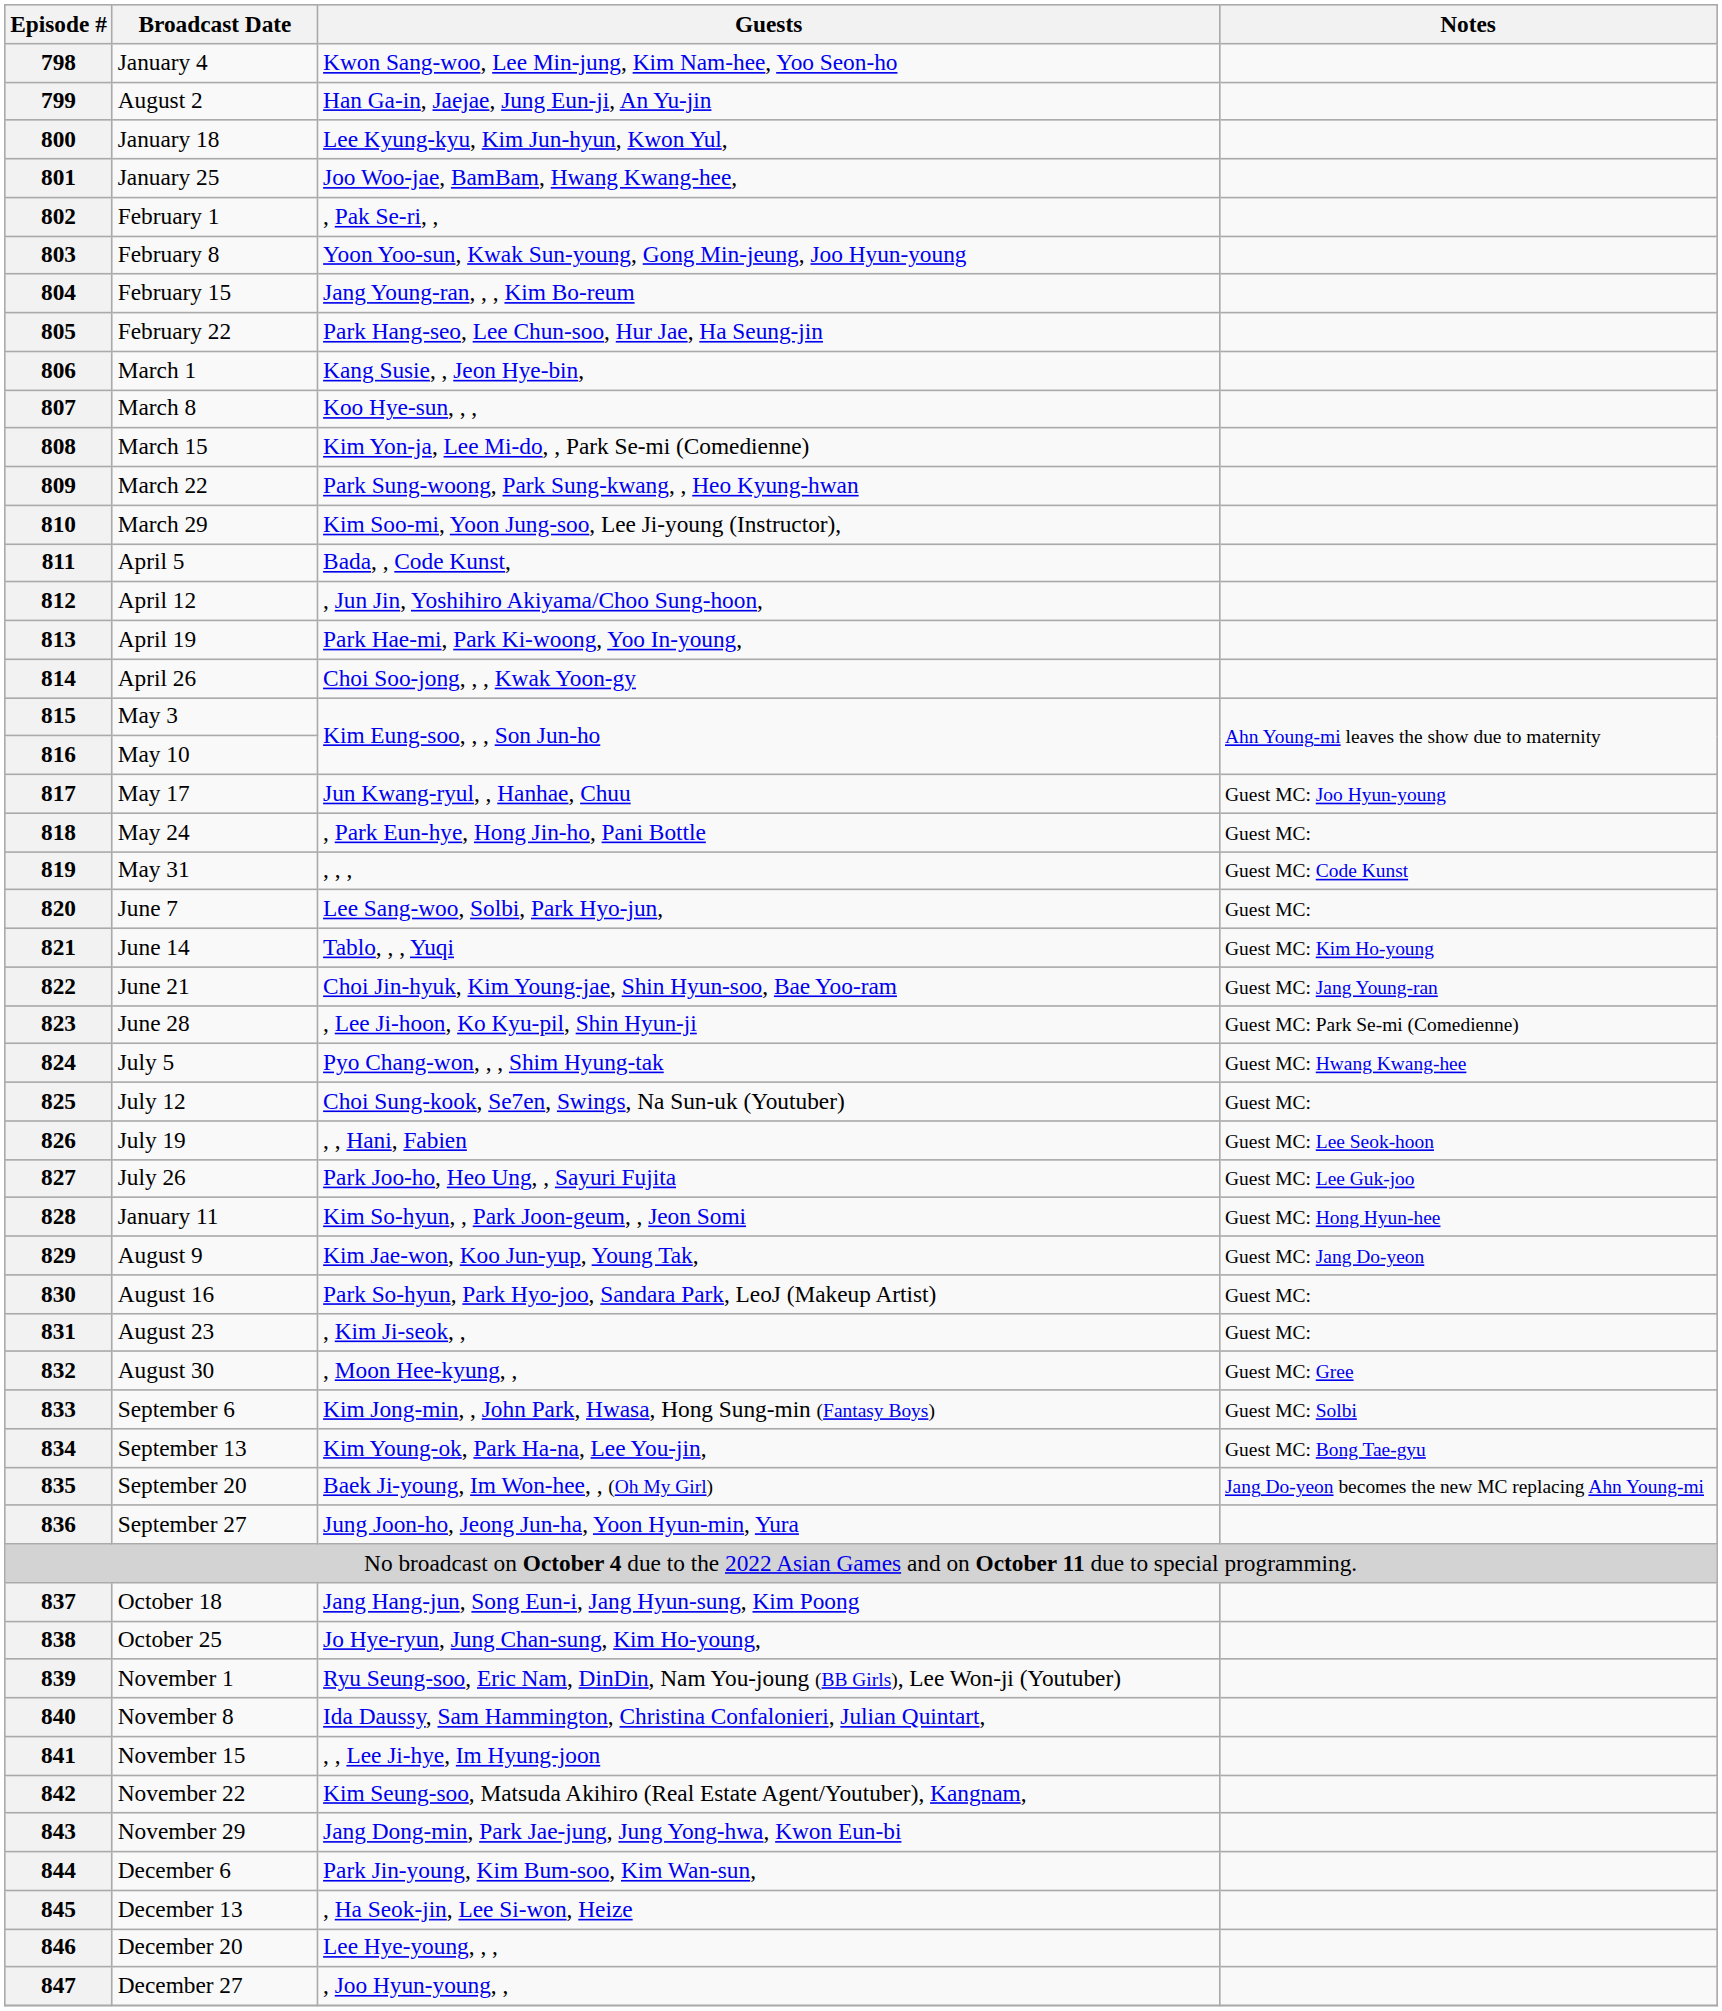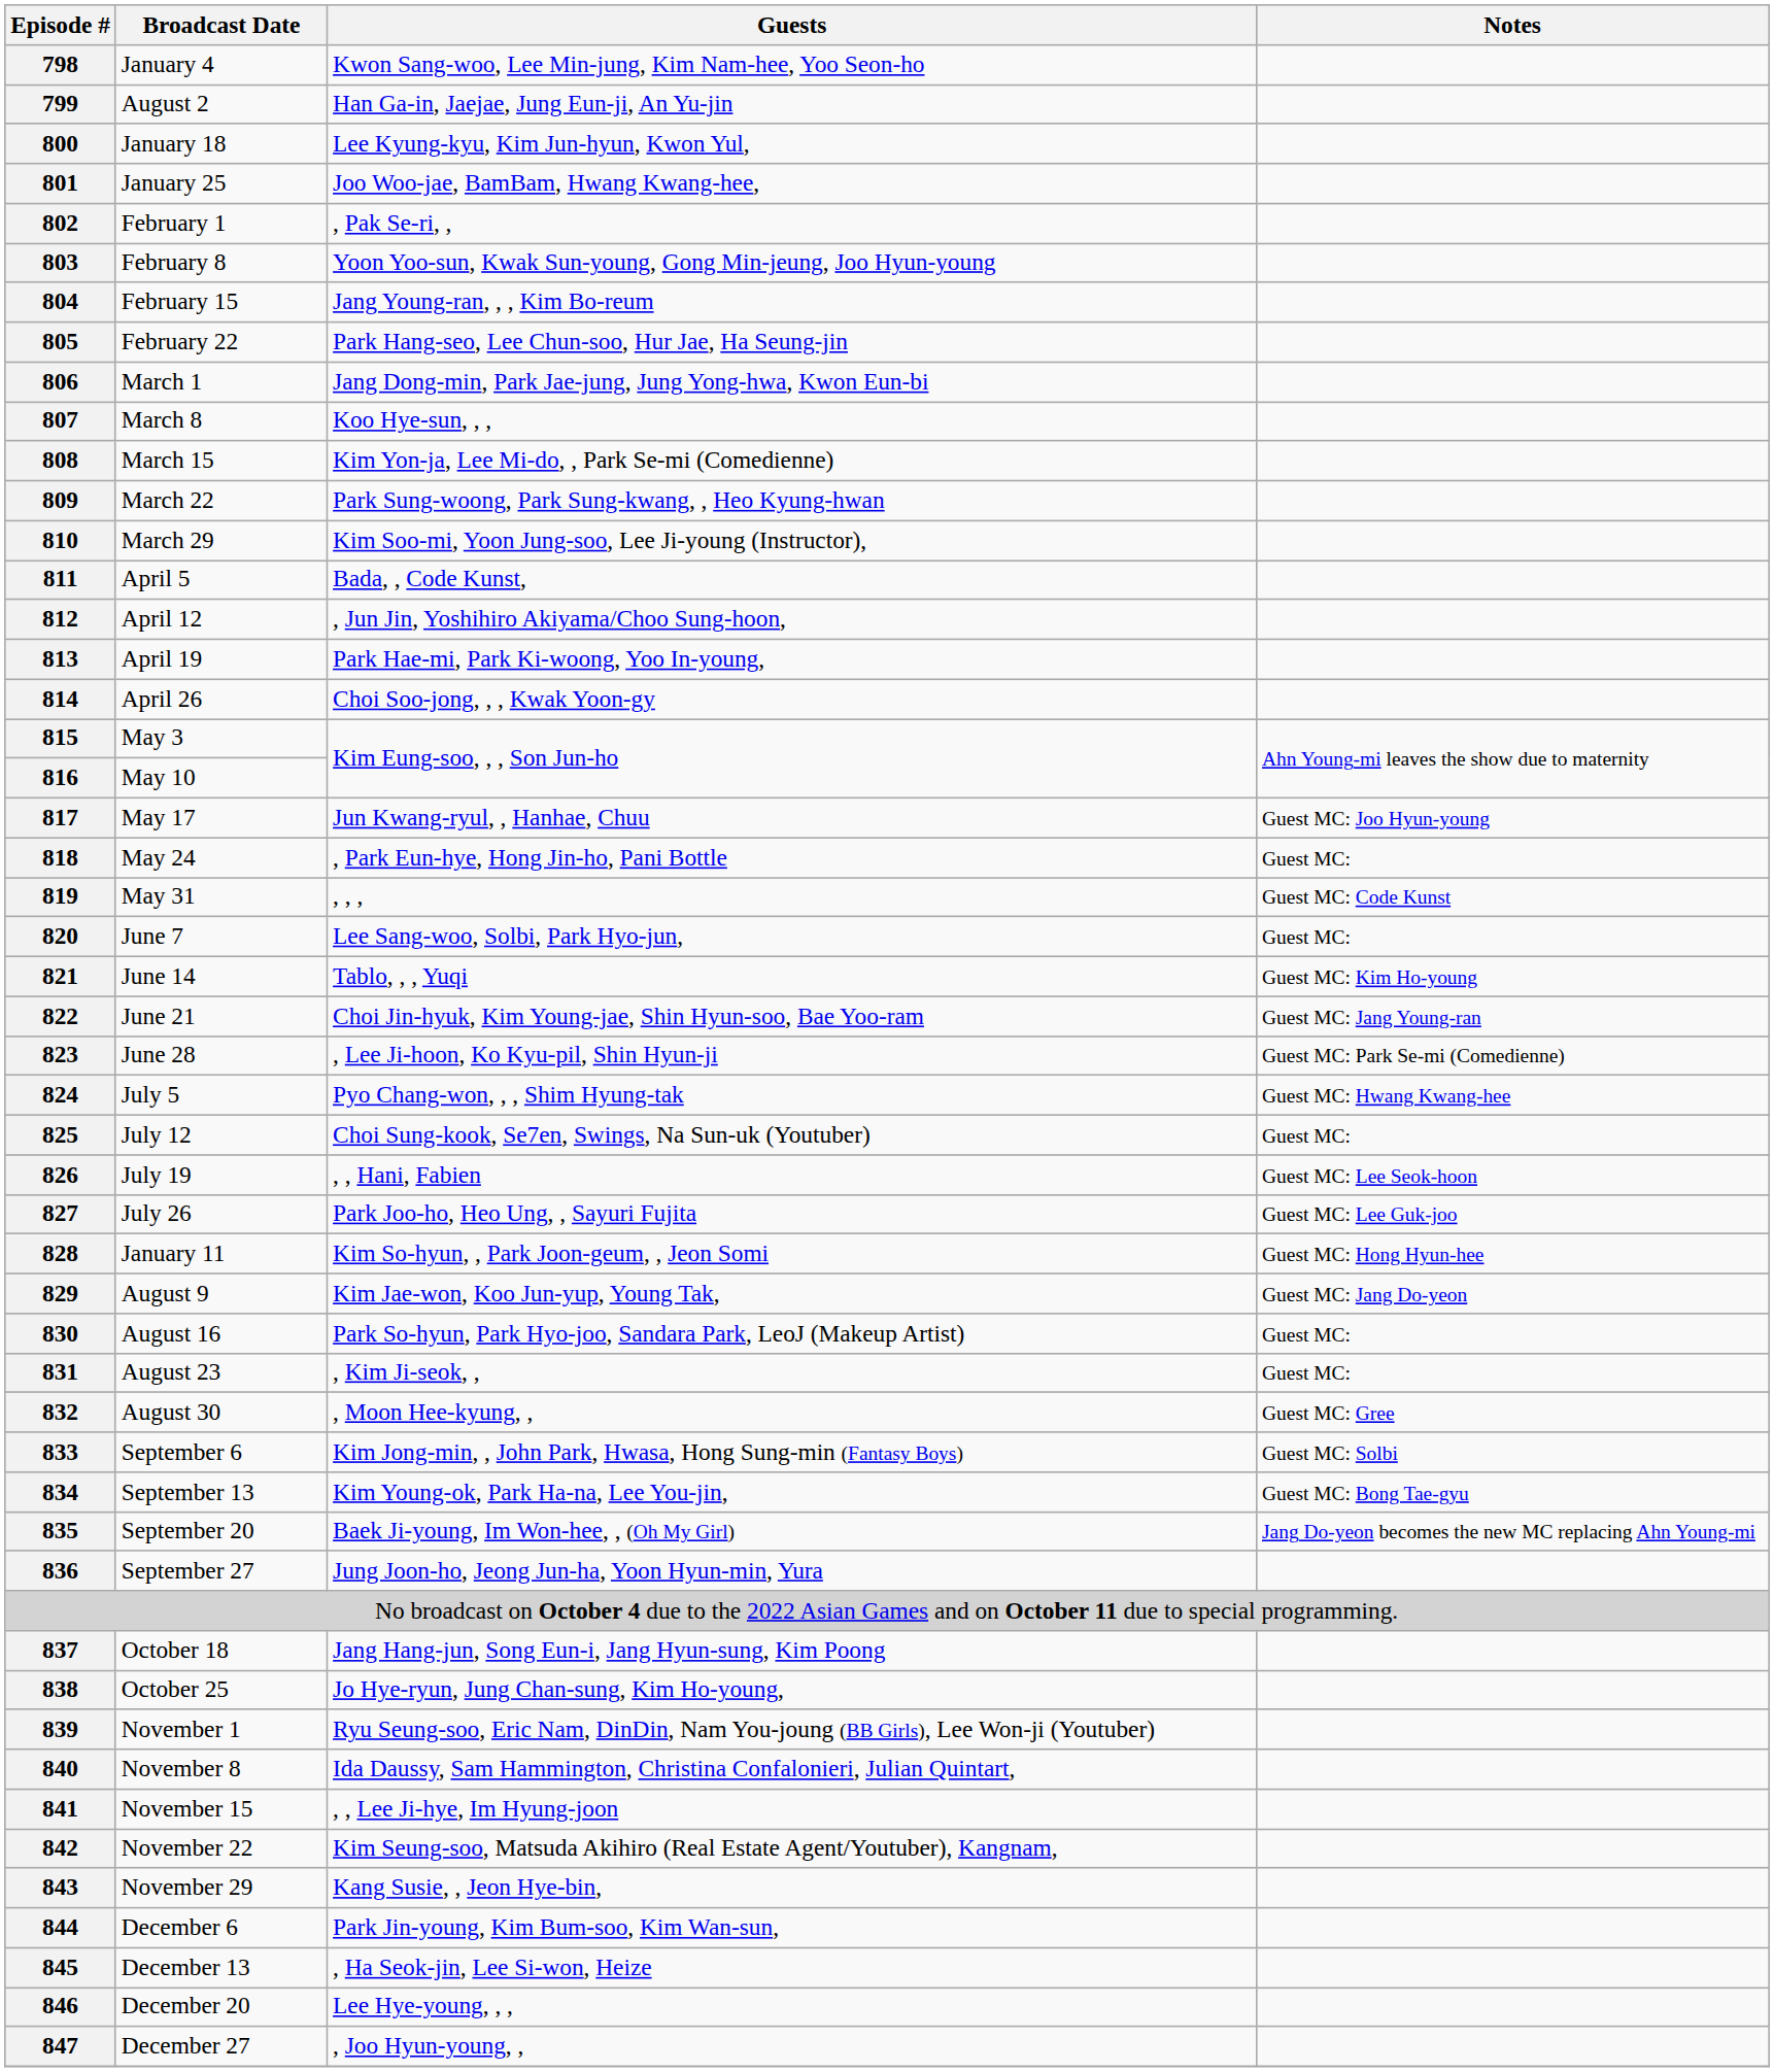806 | Guests: Kang Susie, , Jeon Hye-bin, -> Jang Dong-min, Park Jae-jung, Jung Yong-hwa, Kwon Eun-bi
843 | Guests: Jang Dong-min, Park Jae-jung, Jung Yong-hwa, Kwon Eun-bi -> Kang Susie, , Jeon Hye-bin,
